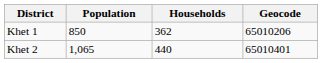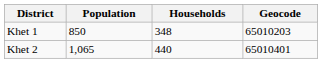Khet 1 | Households: 362 -> 348
Khet 1 | Geocode: 65010206 -> 65010203
